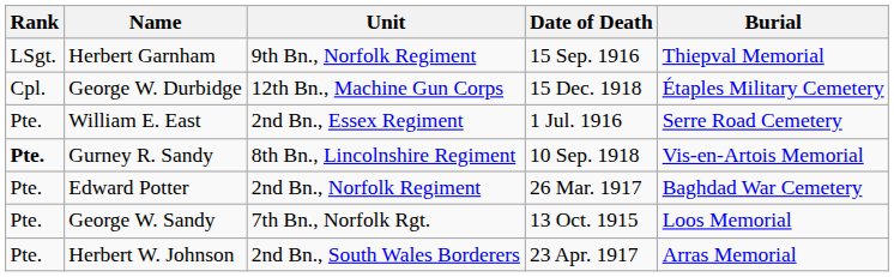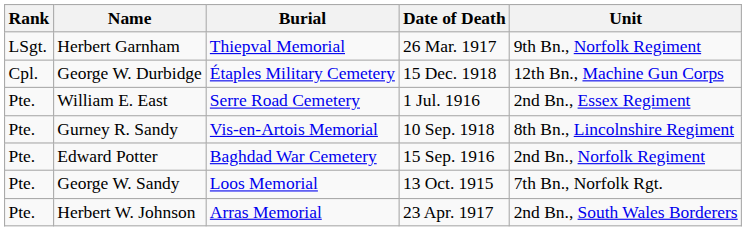columns swapped: Unit <-> Burial
Herbert Garnham | Date of Death: 15 Sep. 1916 -> 26 Mar. 1917
Gurney R. Sandy | Rank: bold -> normal
Edward Potter | Date of Death: 26 Mar. 1917 -> 15 Sep. 1916
